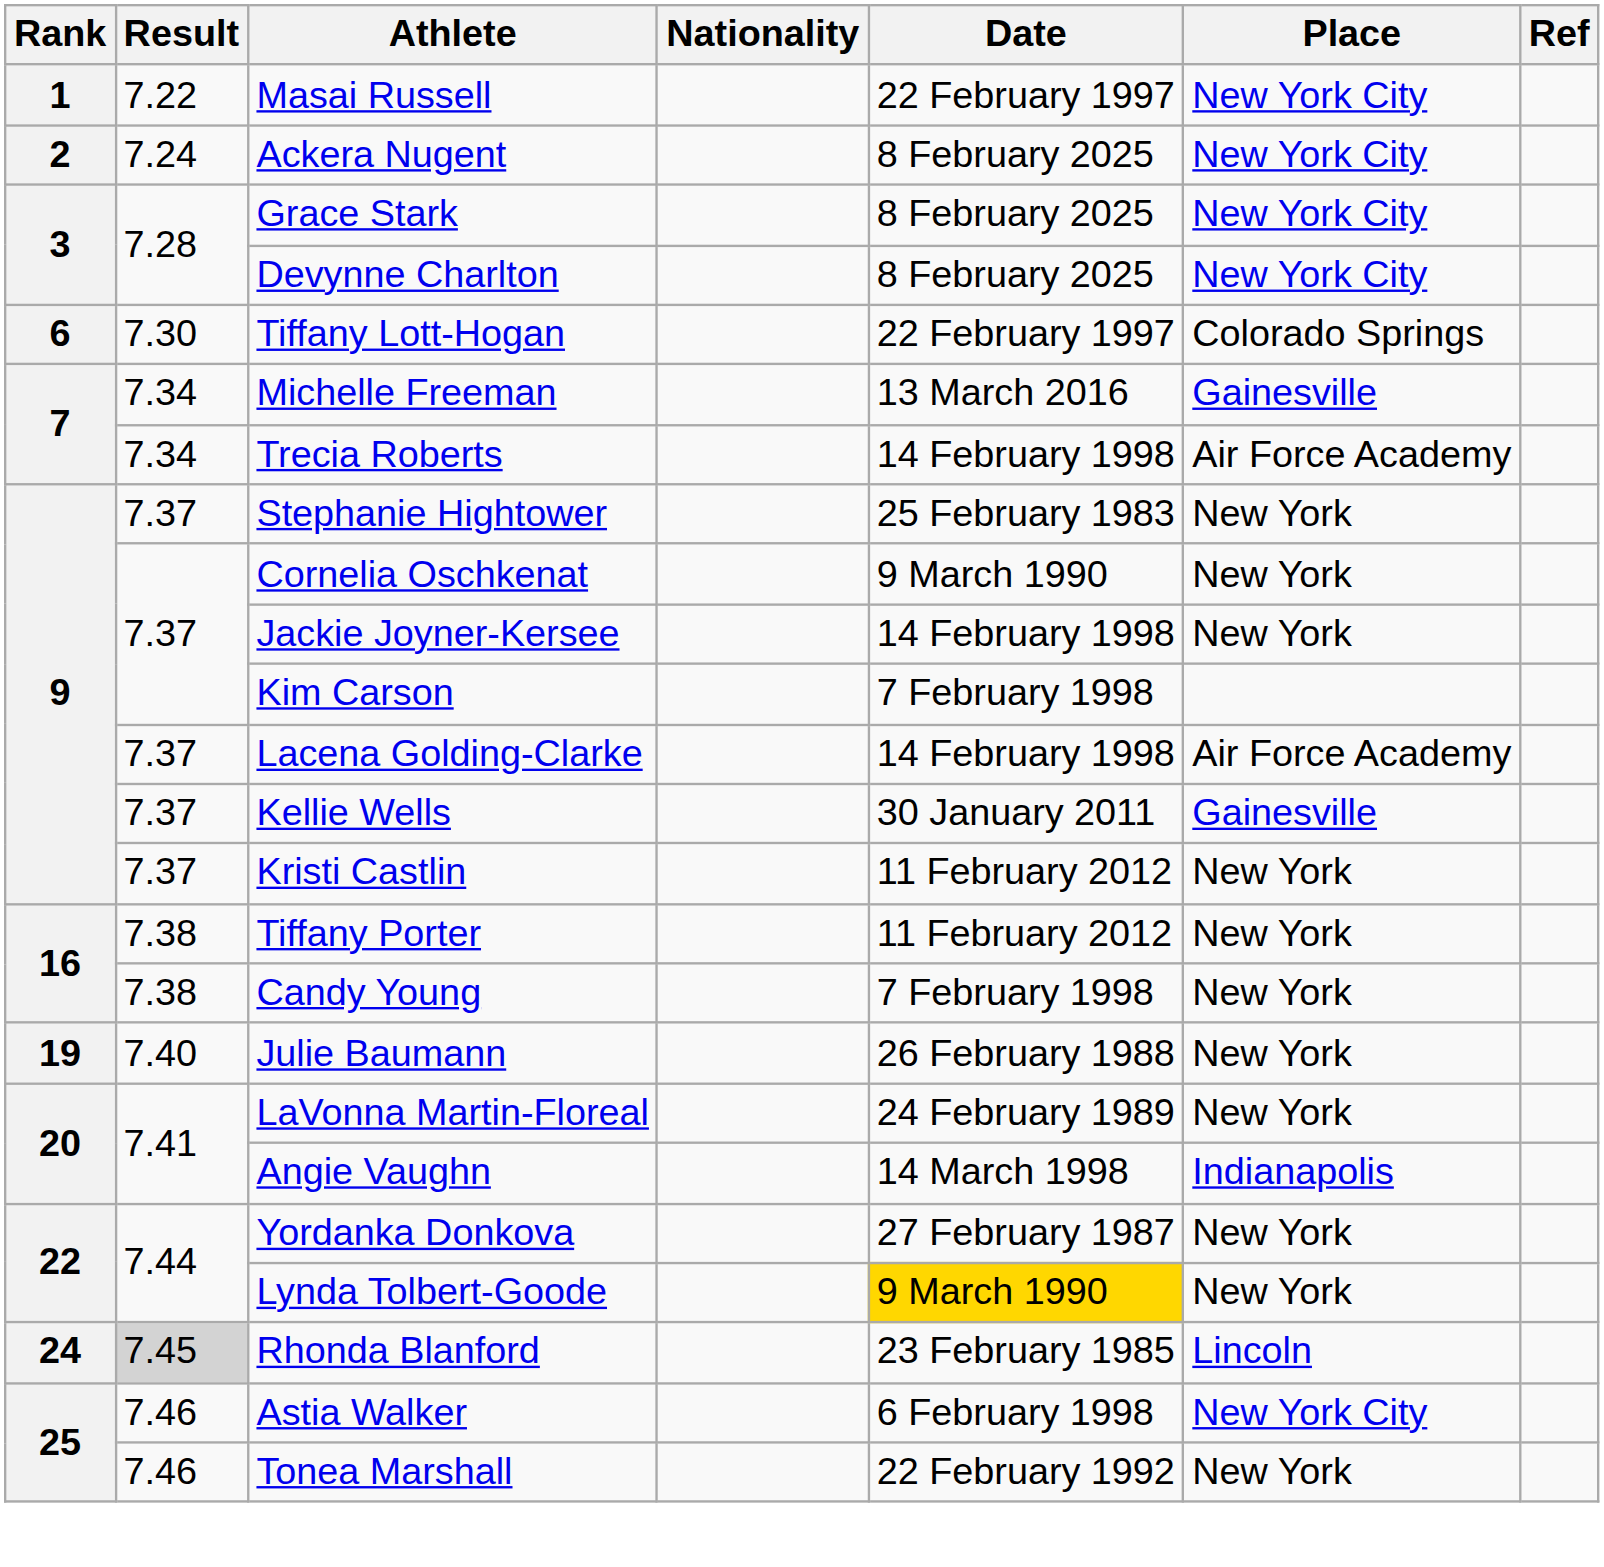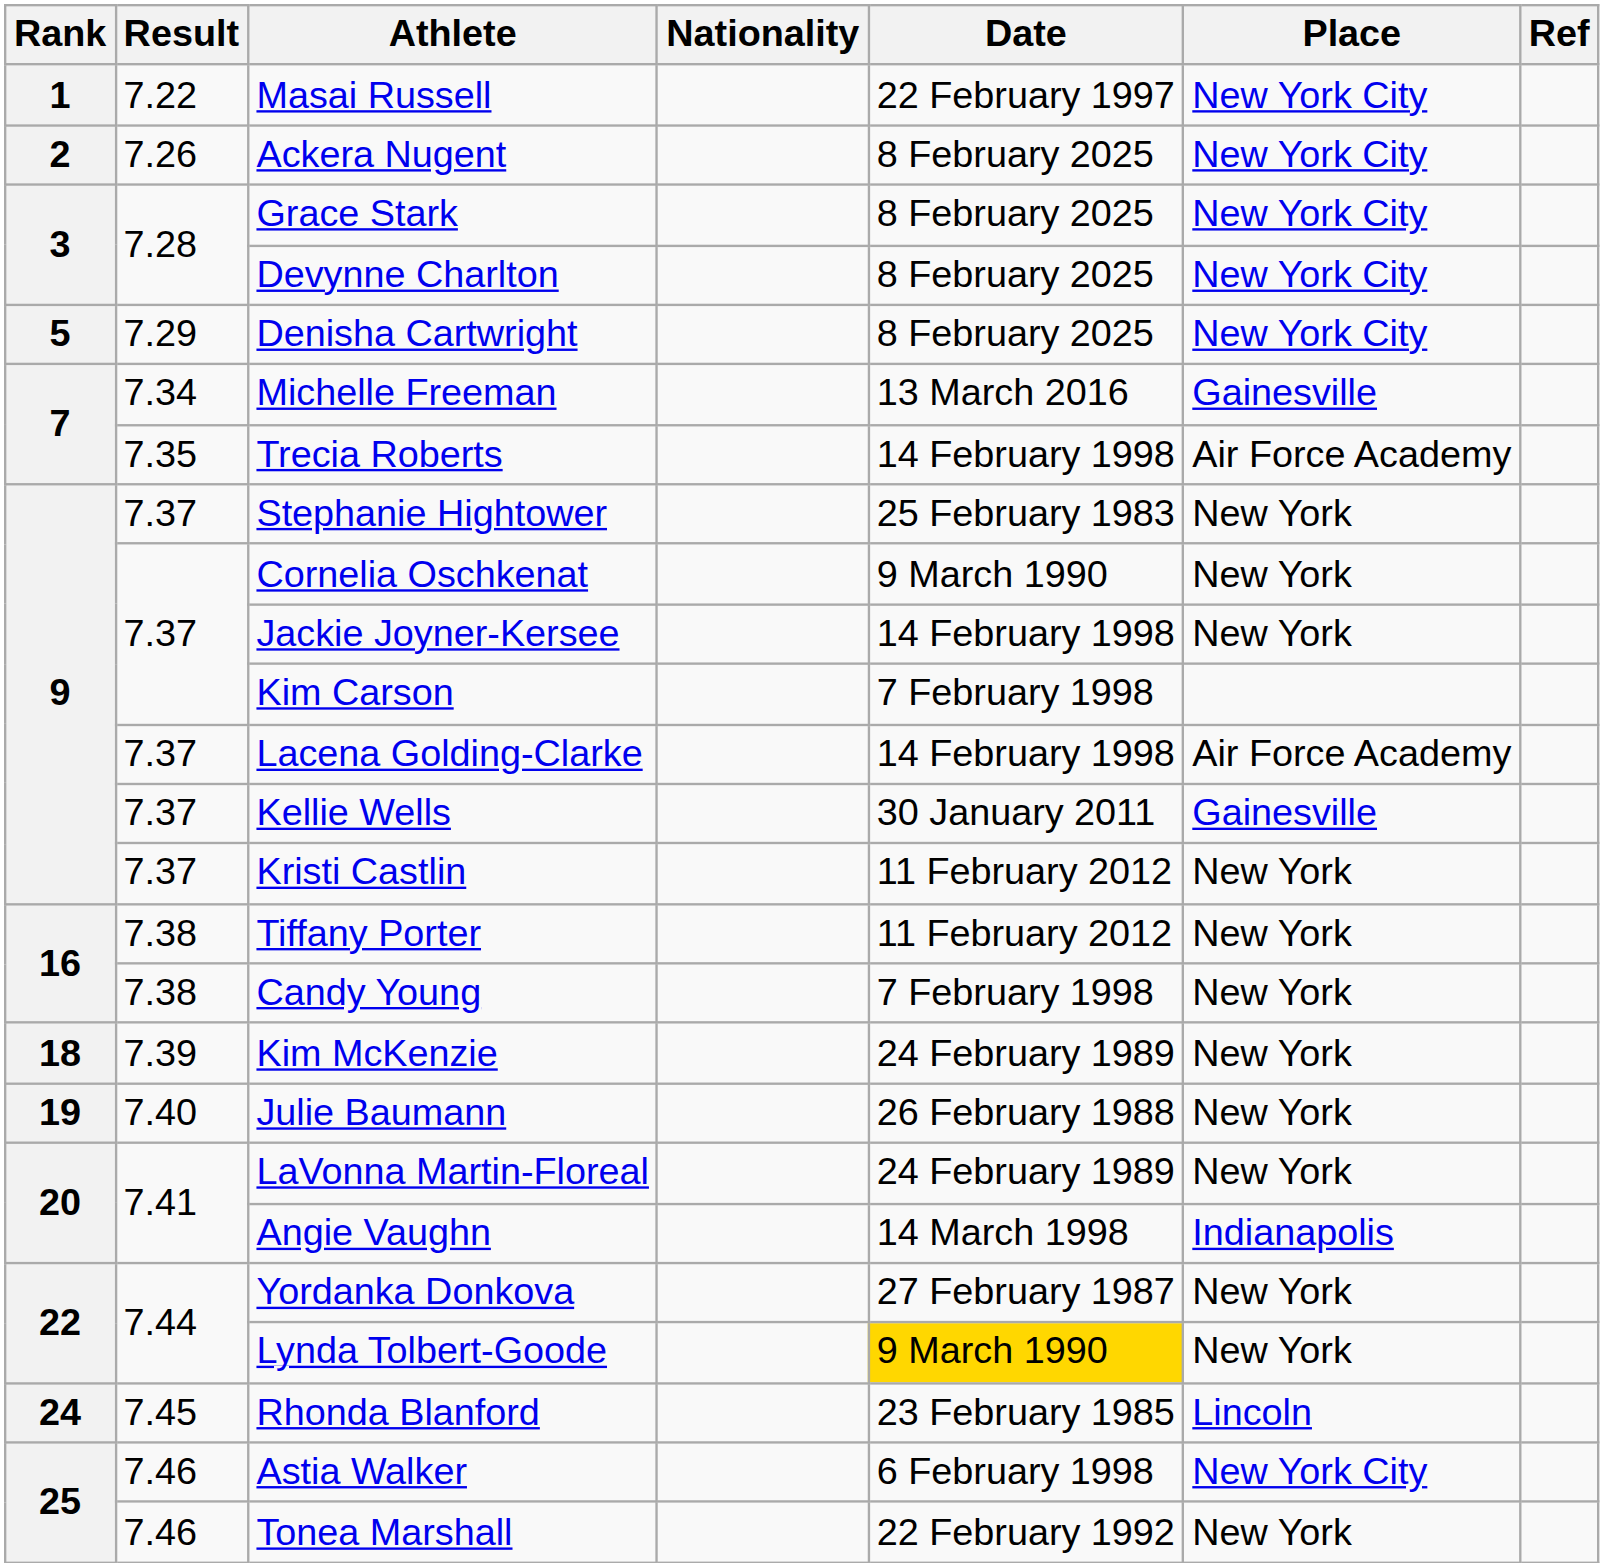Ackera Nugent | Result: 7.24 -> 7.26
+ row: 5 | 7.29 | Denisha Cartwright | 8 February 2025 | New York City
- row: 6 | 7.30 | Tiffany Lott-Hogan | 22 February 1997 | Colorado Springs
Trecia Roberts | Result: 7.34 -> 7.35
+ row: 18 | 7.39 | Kim McKenzie | 24 February 1989 | New York
Rhonda Blanford | Result: lightgrey background -> no background
